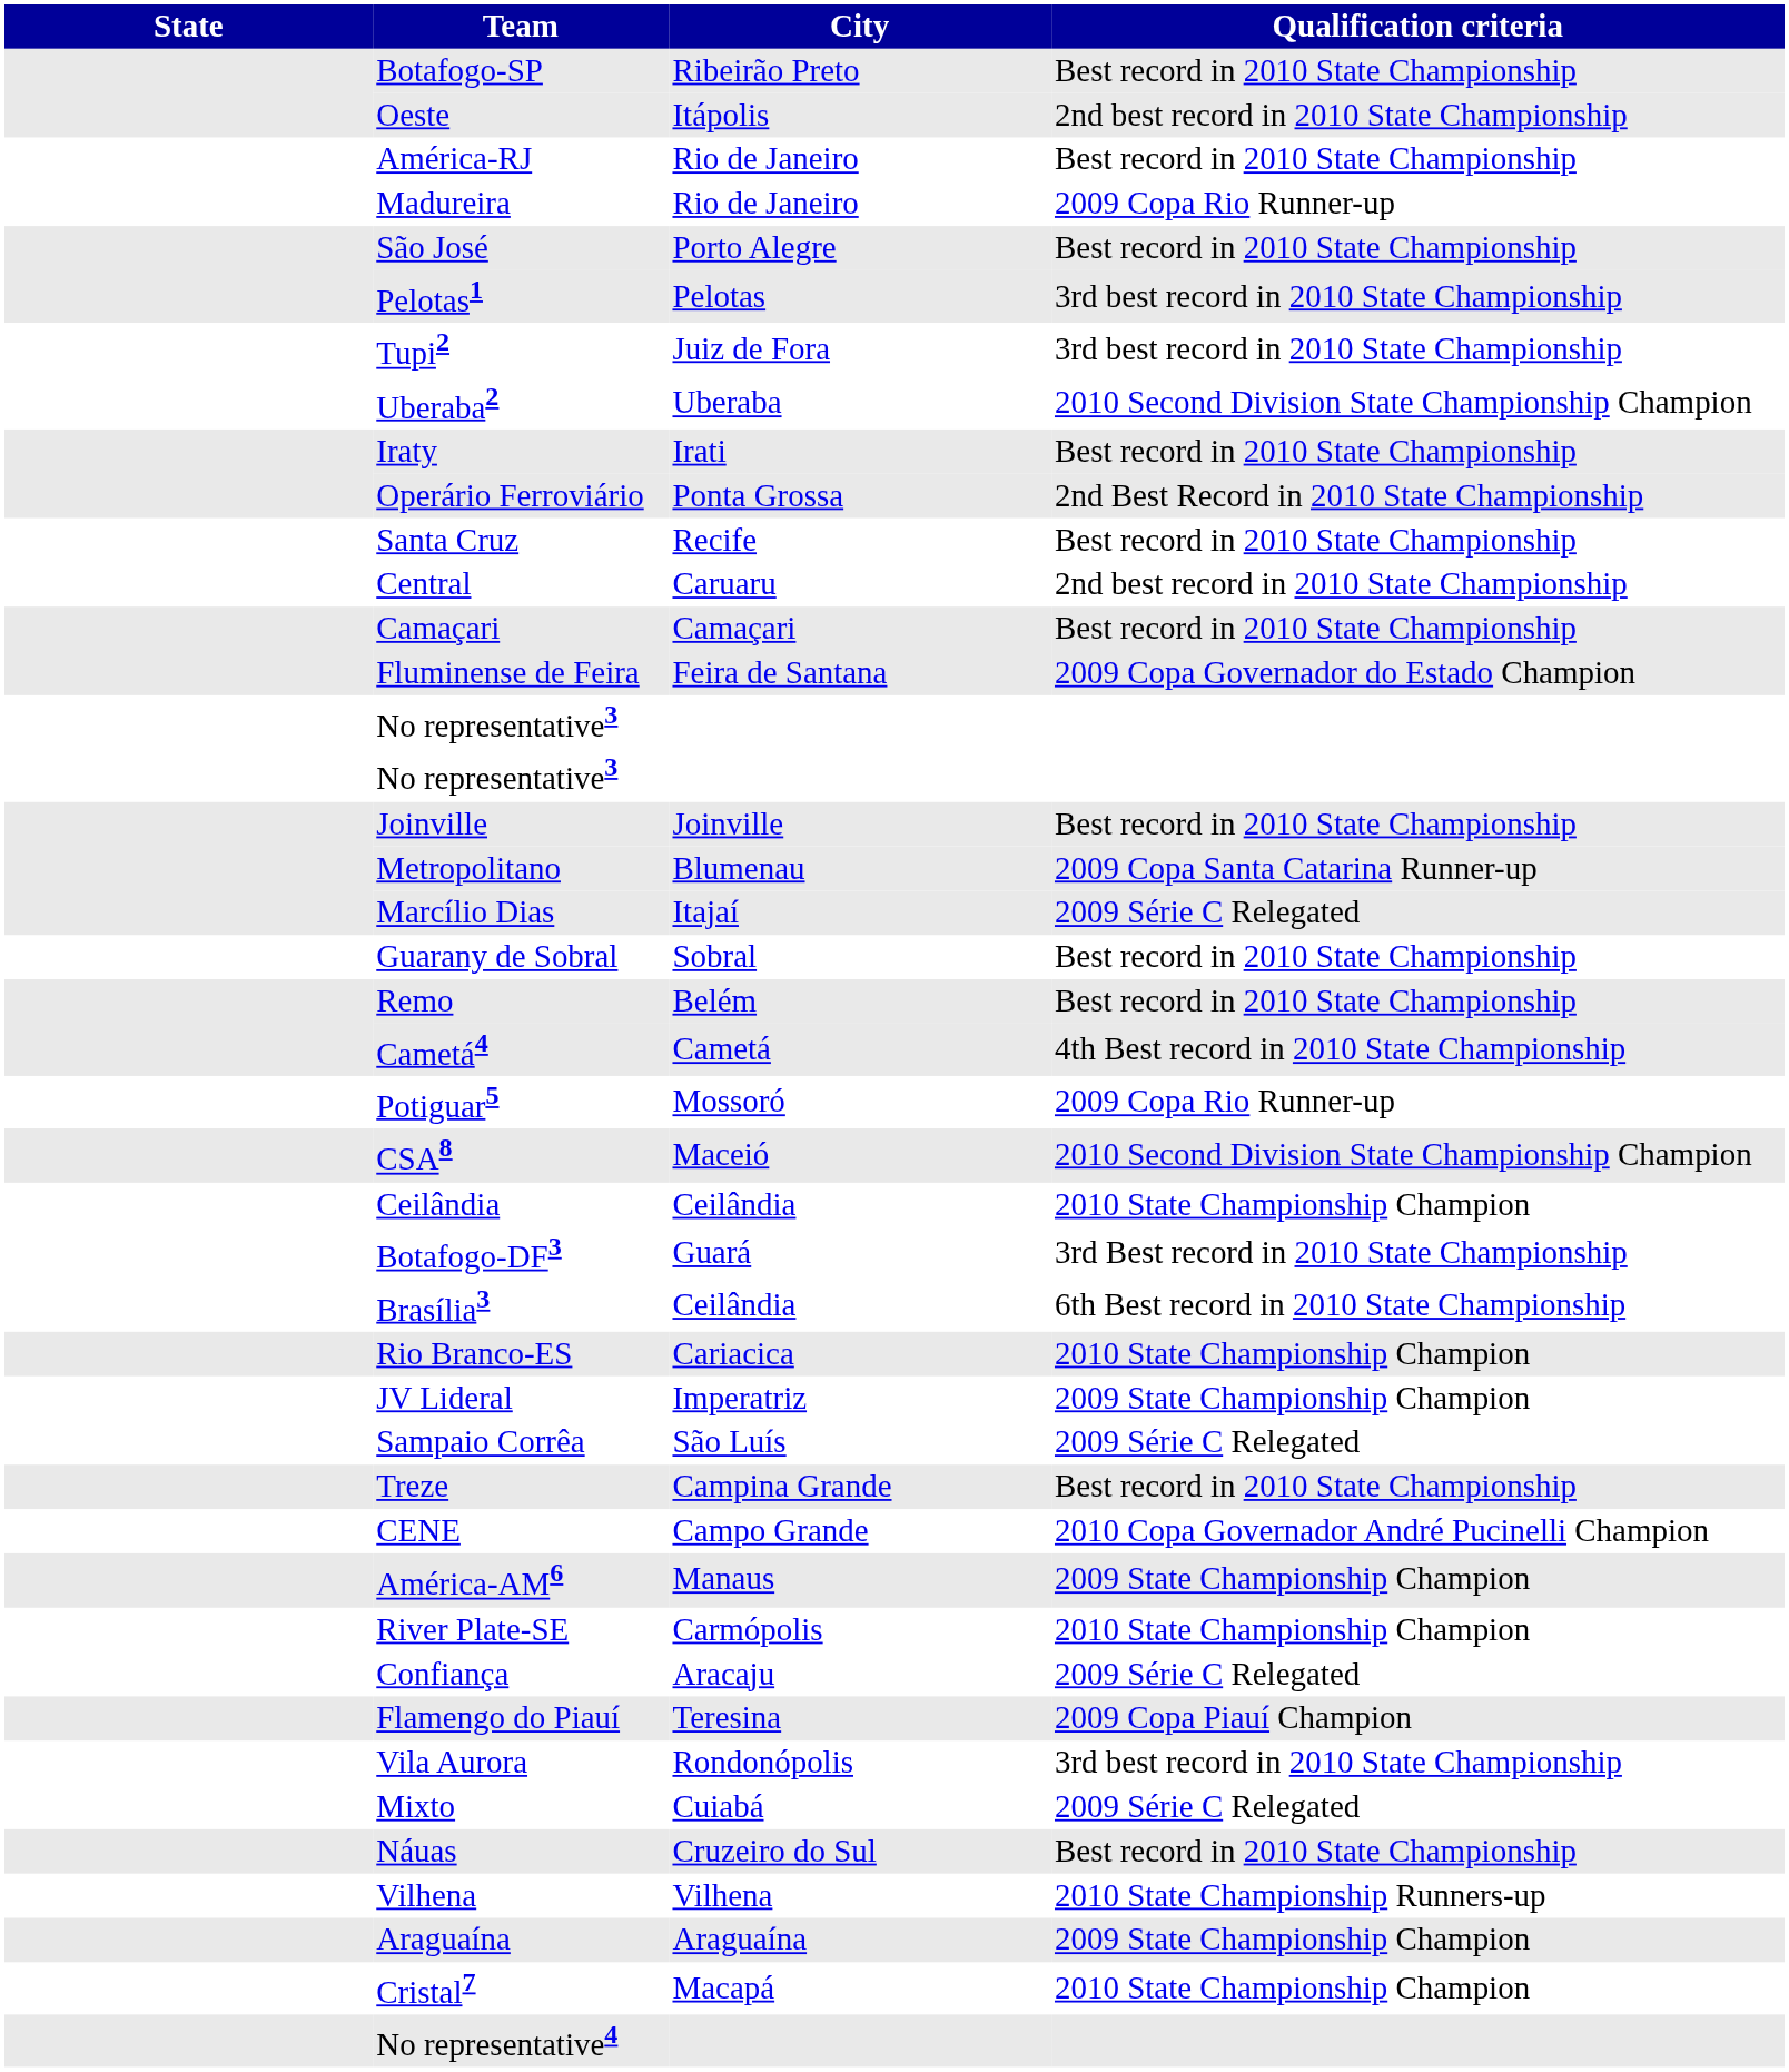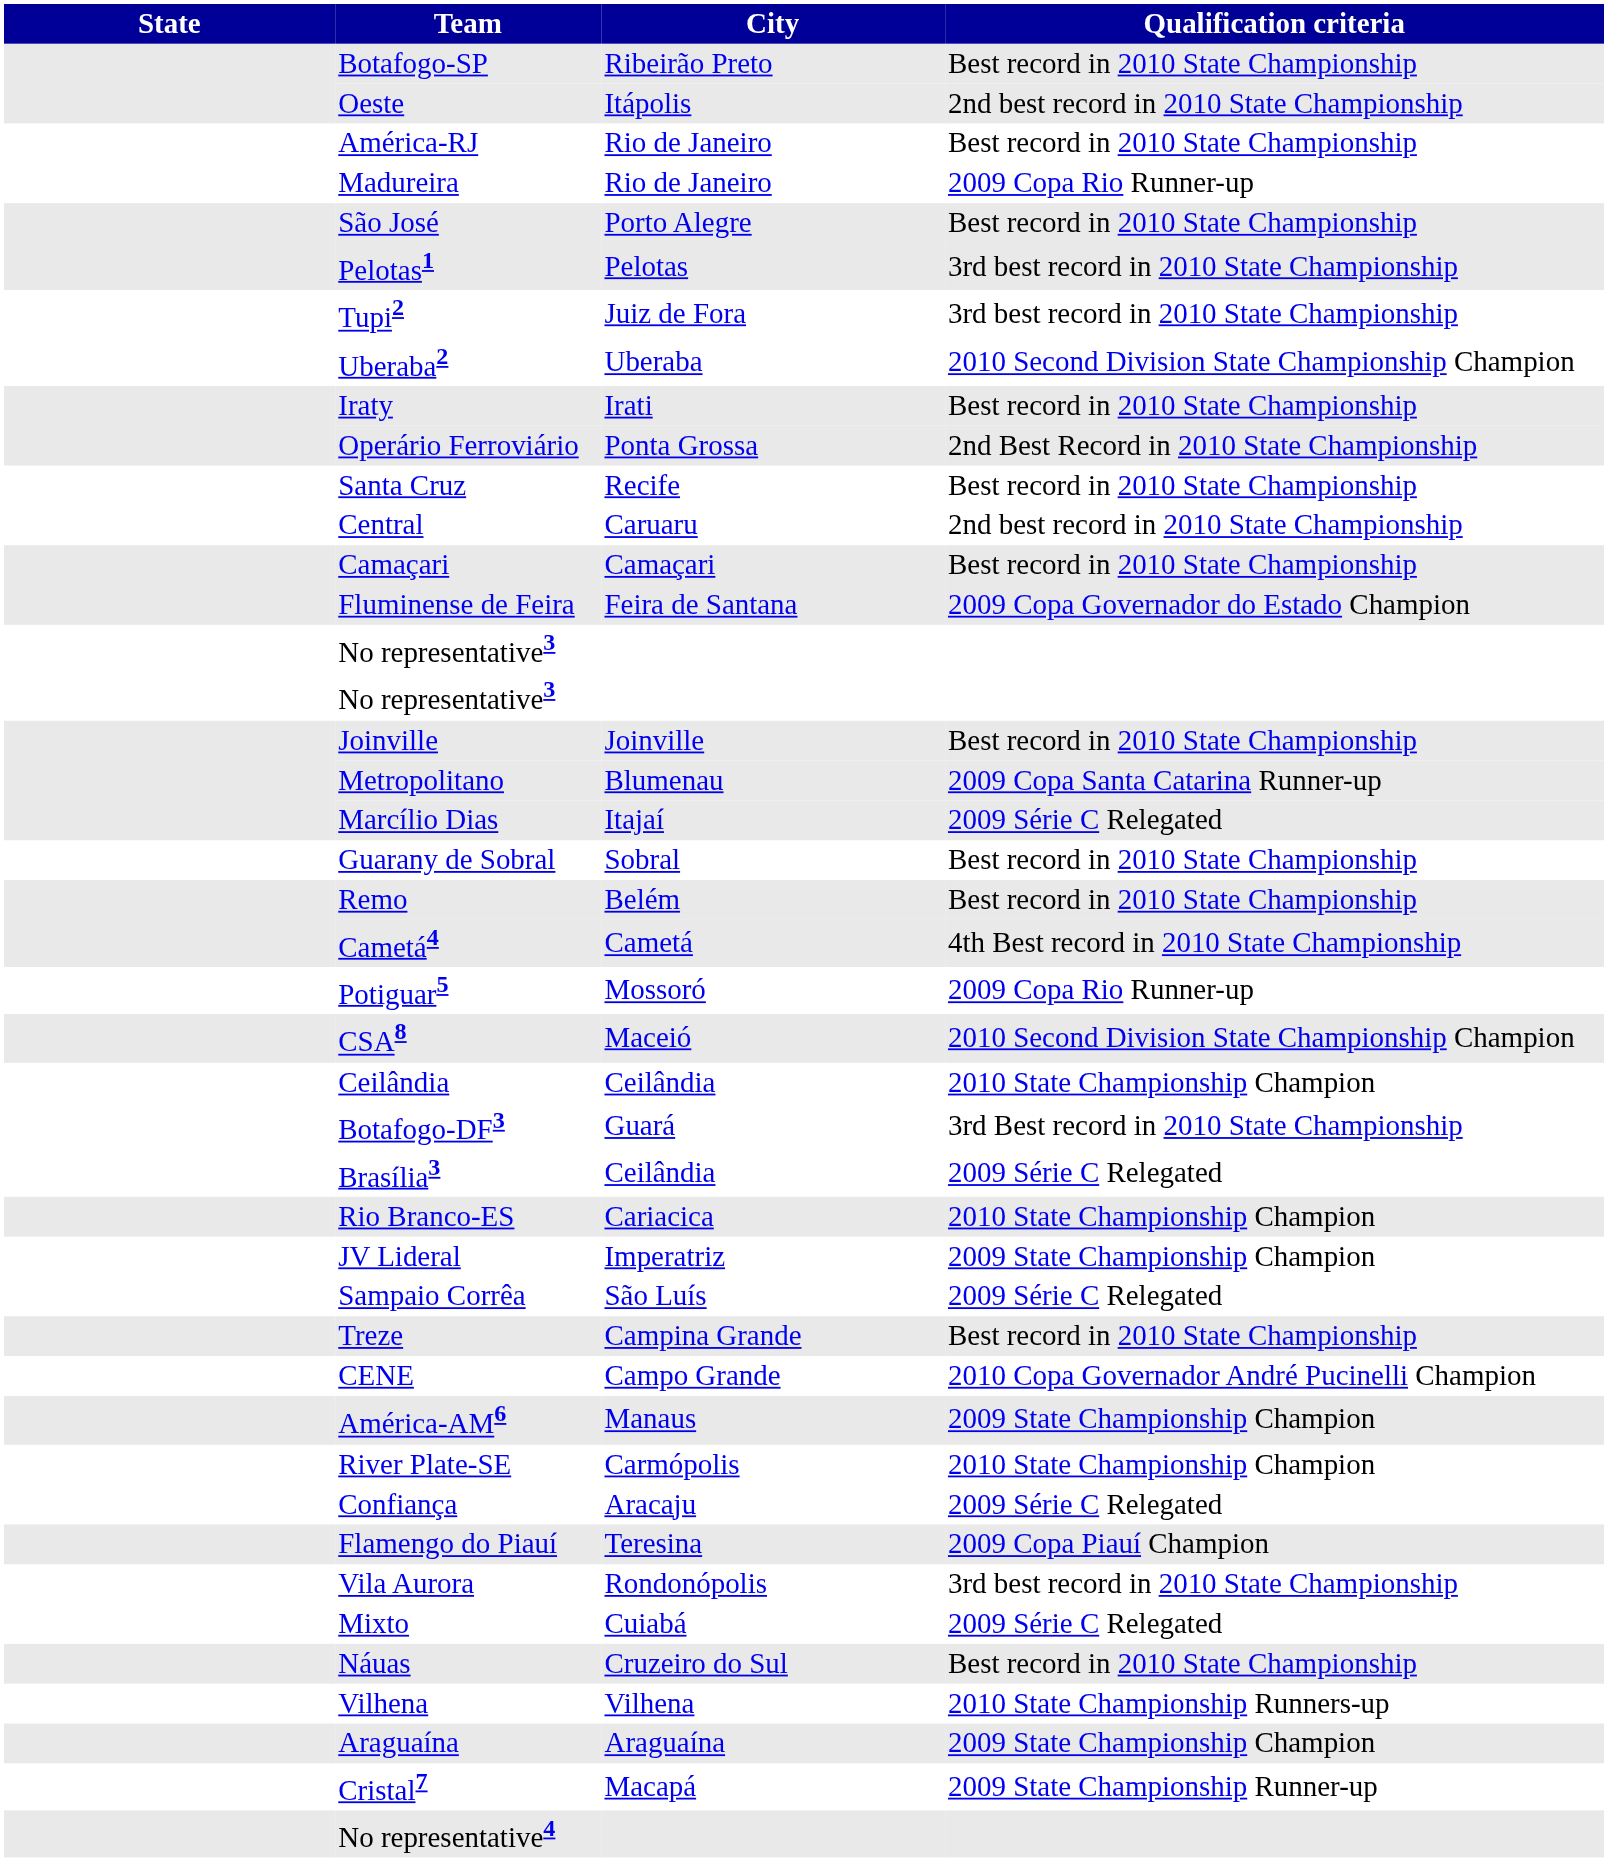Brasília3 | Qualification criteria: 6th Best record in 2010 State Championship -> 2009 Série C Relegated
Cristal7 | Qualification criteria: 2010 State Championship Champion -> 2009 State Championship Runner-up
